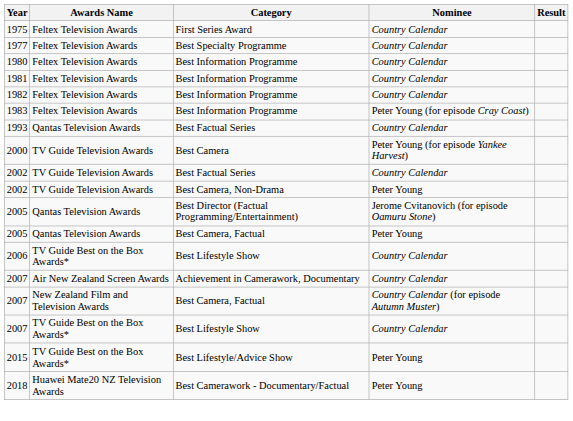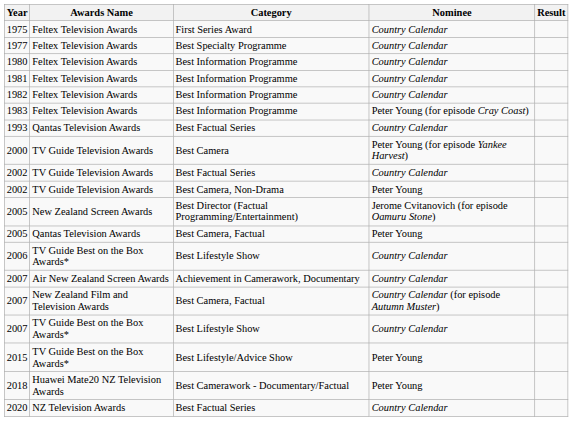2005 / Best Director (Factual Programming/Entertainment) | Awards Name: Qantas Television Awards -> New Zealand Screen Awards
+ row: 2020 | NZ Television Awards | Best Factual Series | Country Calendar
